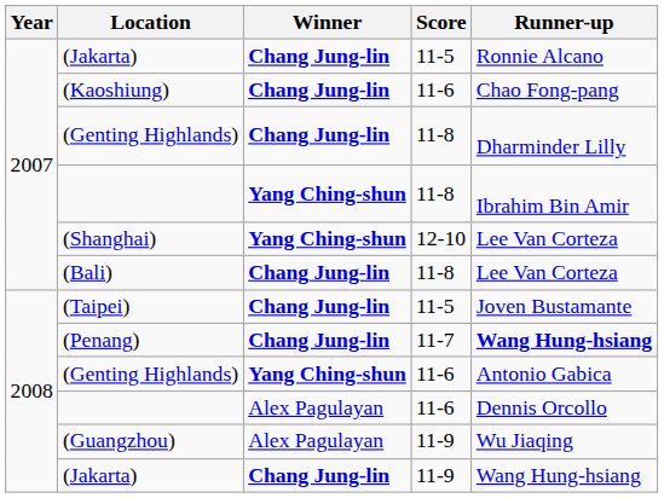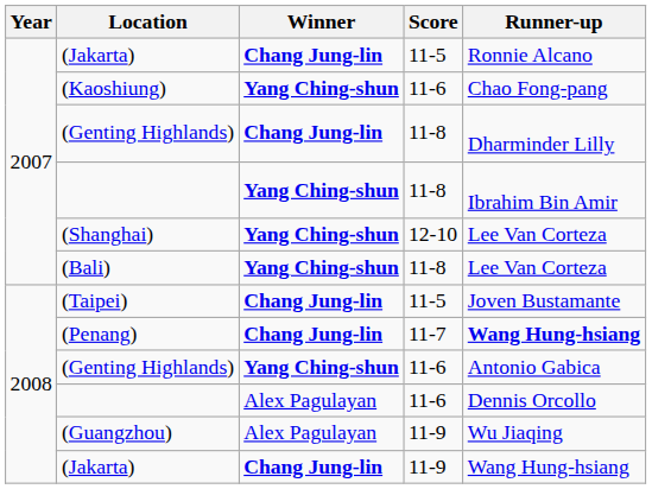(Kaoshiung) | Winner: Chang Jung-lin -> Yang Ching-shun
(Bali) | Winner: Chang Jung-lin -> Yang Ching-shun
